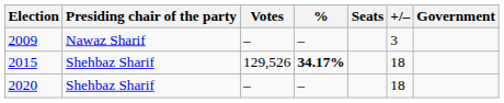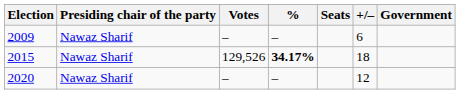2009 | +/–: 3 -> 6
2015 | Presiding chair of the party: Shehbaz Sharif -> Nawaz Sharif
2020 | Presiding chair of the party: Shehbaz Sharif -> Nawaz Sharif
2020 | +/–: 18 -> 12
